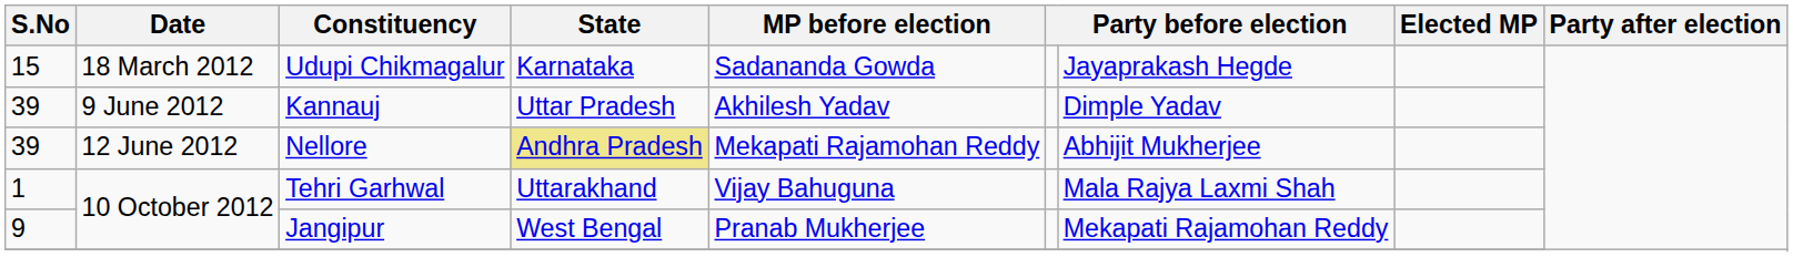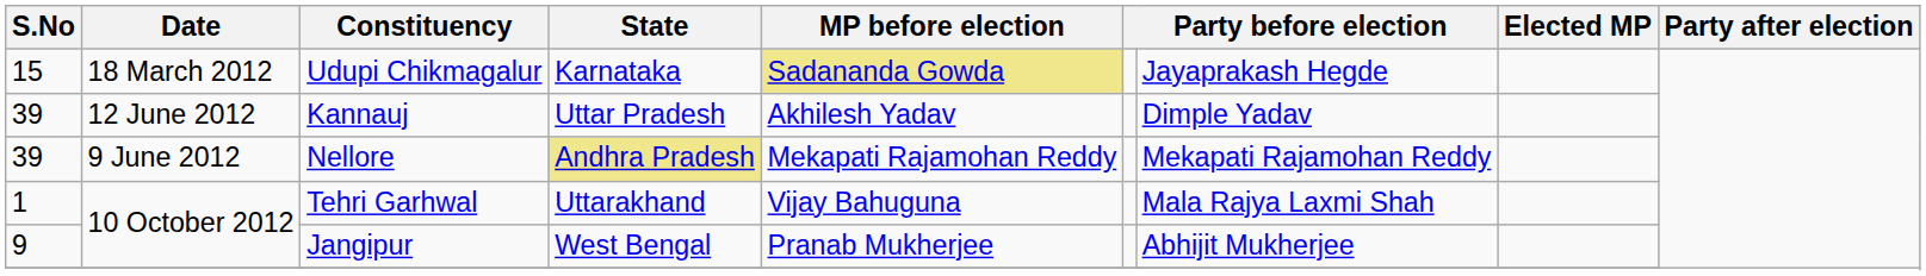Udupi Chikmagalur | MP before election: no background -> khaki background
Kannauj | Date: 9 June 2012 -> 12 June 2012
Nellore | Date: 12 June 2012 -> 9 June 2012
Nellore | column 7: Abhijit Mukherjee -> Mekapati Rajamohan Reddy
Jangipur | column 7: Mekapati Rajamohan Reddy -> Abhijit Mukherjee
